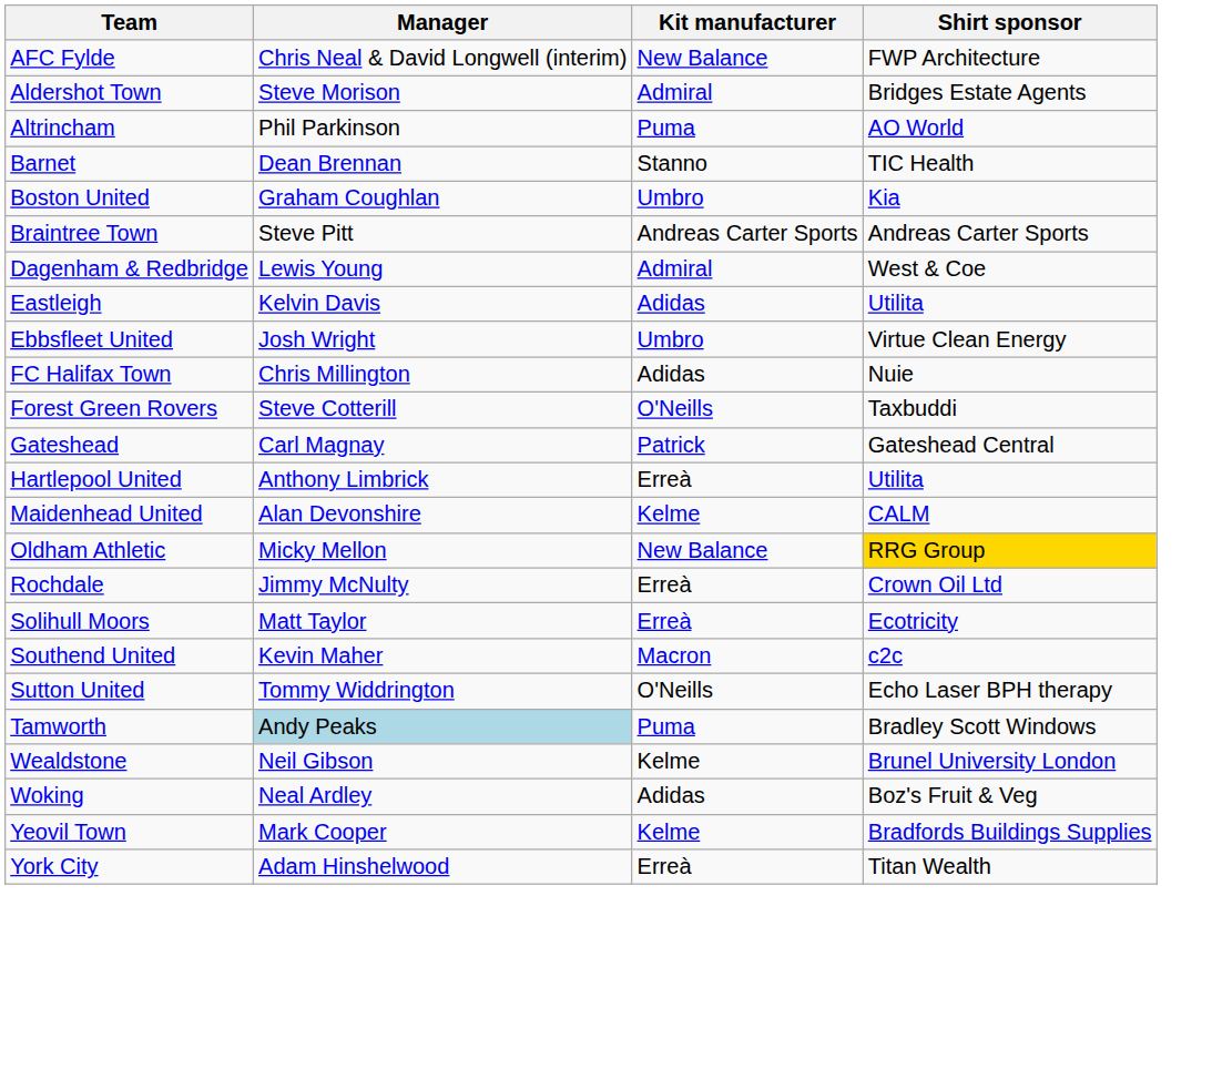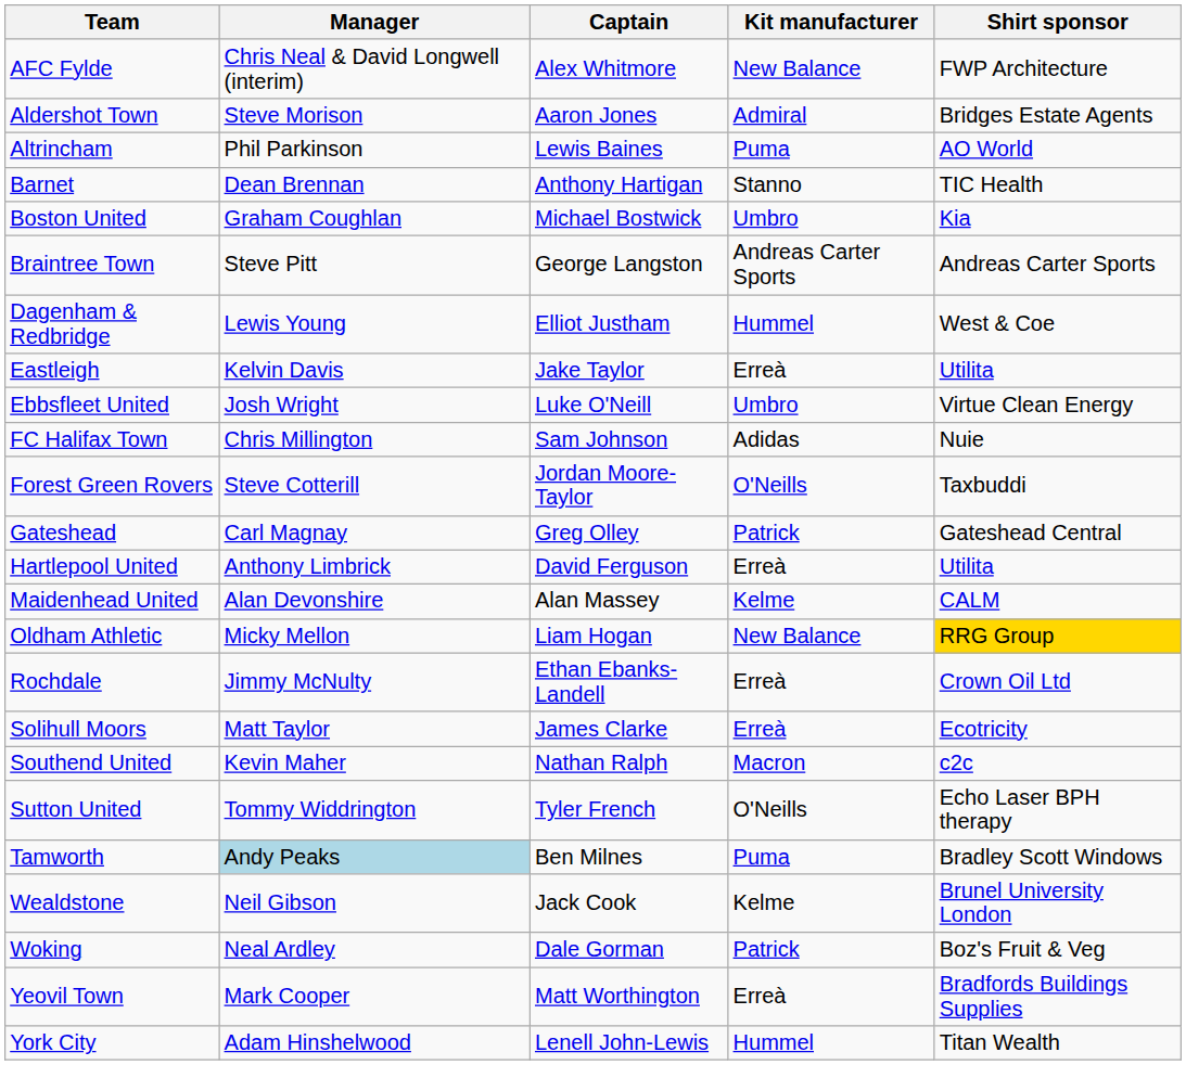+ column: Captain | Alex Whitmore | Aaron Jones | Lewis Baines | Anthony Hartigan | Michael Bostwick | George Langston | Elliot Justham | Jake Taylor | Luke O'Neill | Sam Johnson | Jordan Moore-Taylor | Greg Olley | David Ferguson | Alan Massey | Liam Hogan | Ethan Ebanks-Landell | James Clarke | Nathan Ralph | Tyler French | Ben Milnes | Jack Cook | Dale Gorman | Matt Worthington | Lenell John-Lewis
Dagenham & Redbridge | Kit manufacturer: Admiral -> Hummel
Eastleigh | Kit manufacturer: Adidas -> Erreà
Woking | Kit manufacturer: Adidas -> Patrick
Yeovil Town | Kit manufacturer: Kelme -> Erreà
York City | Kit manufacturer: Erreà -> Hummel
